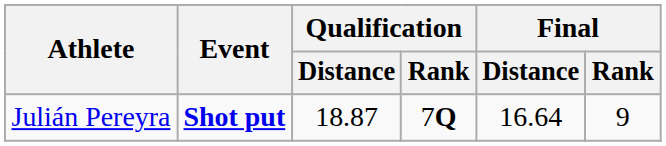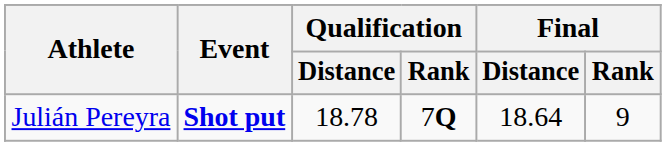Julián Pereyra | Qualification / Distance: 18.87 -> 18.78
Julián Pereyra | Final / Distance: 16.64 -> 18.64
